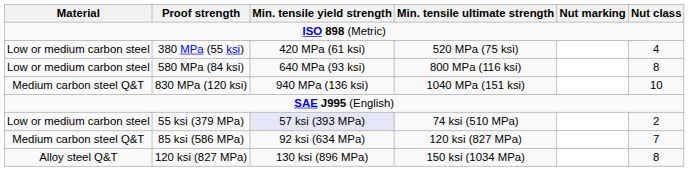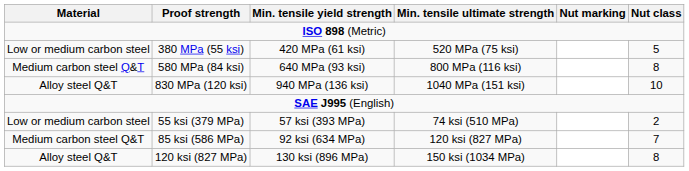380 MPa (55 ksi) | Nut class: 4 -> 5
580 MPa (84 ksi) | Material: Low or medium carbon steel -> Medium carbon steel Q&T
830 MPa (120 ksi) | Material: Medium carbon steel Q&T -> Alloy steel Q&T
55 ksi (379 MPa) | Min. tensile yield strength: lavender background -> no background
